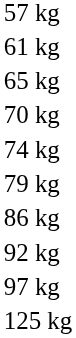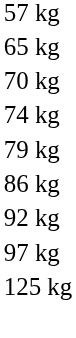- row: 61 kg
